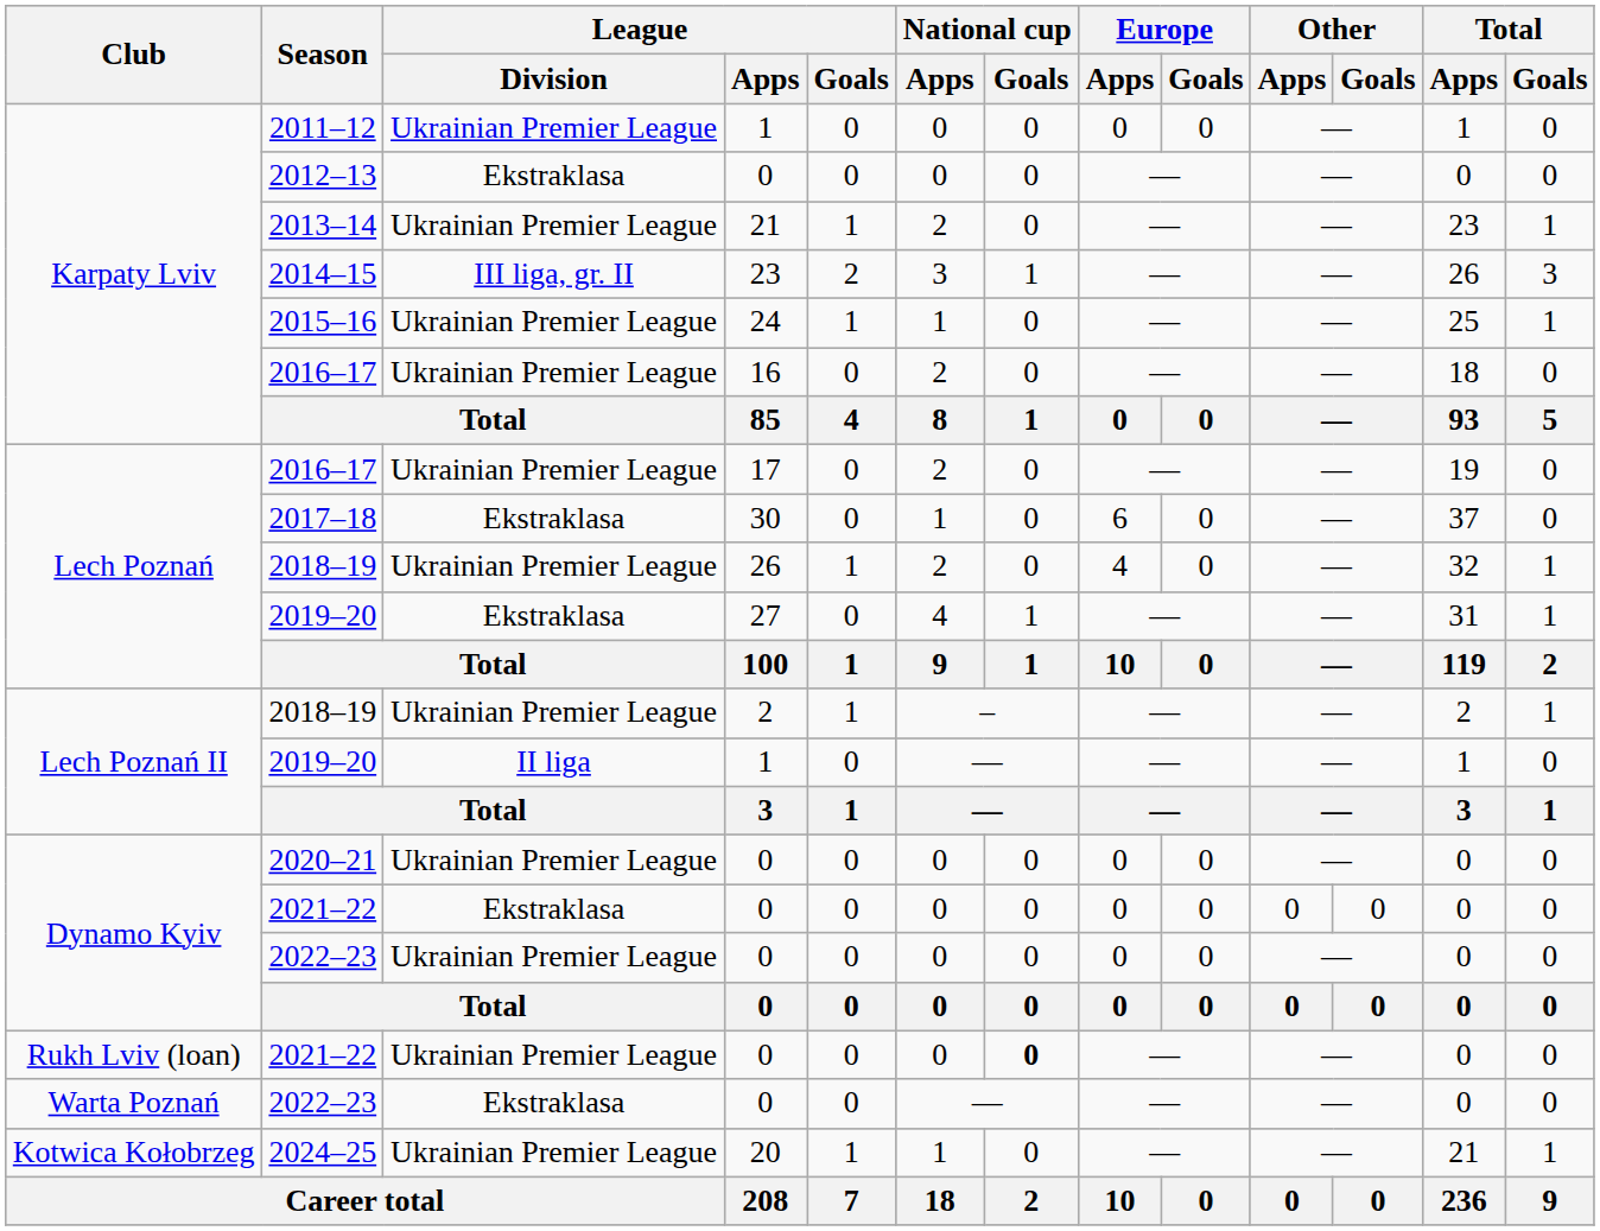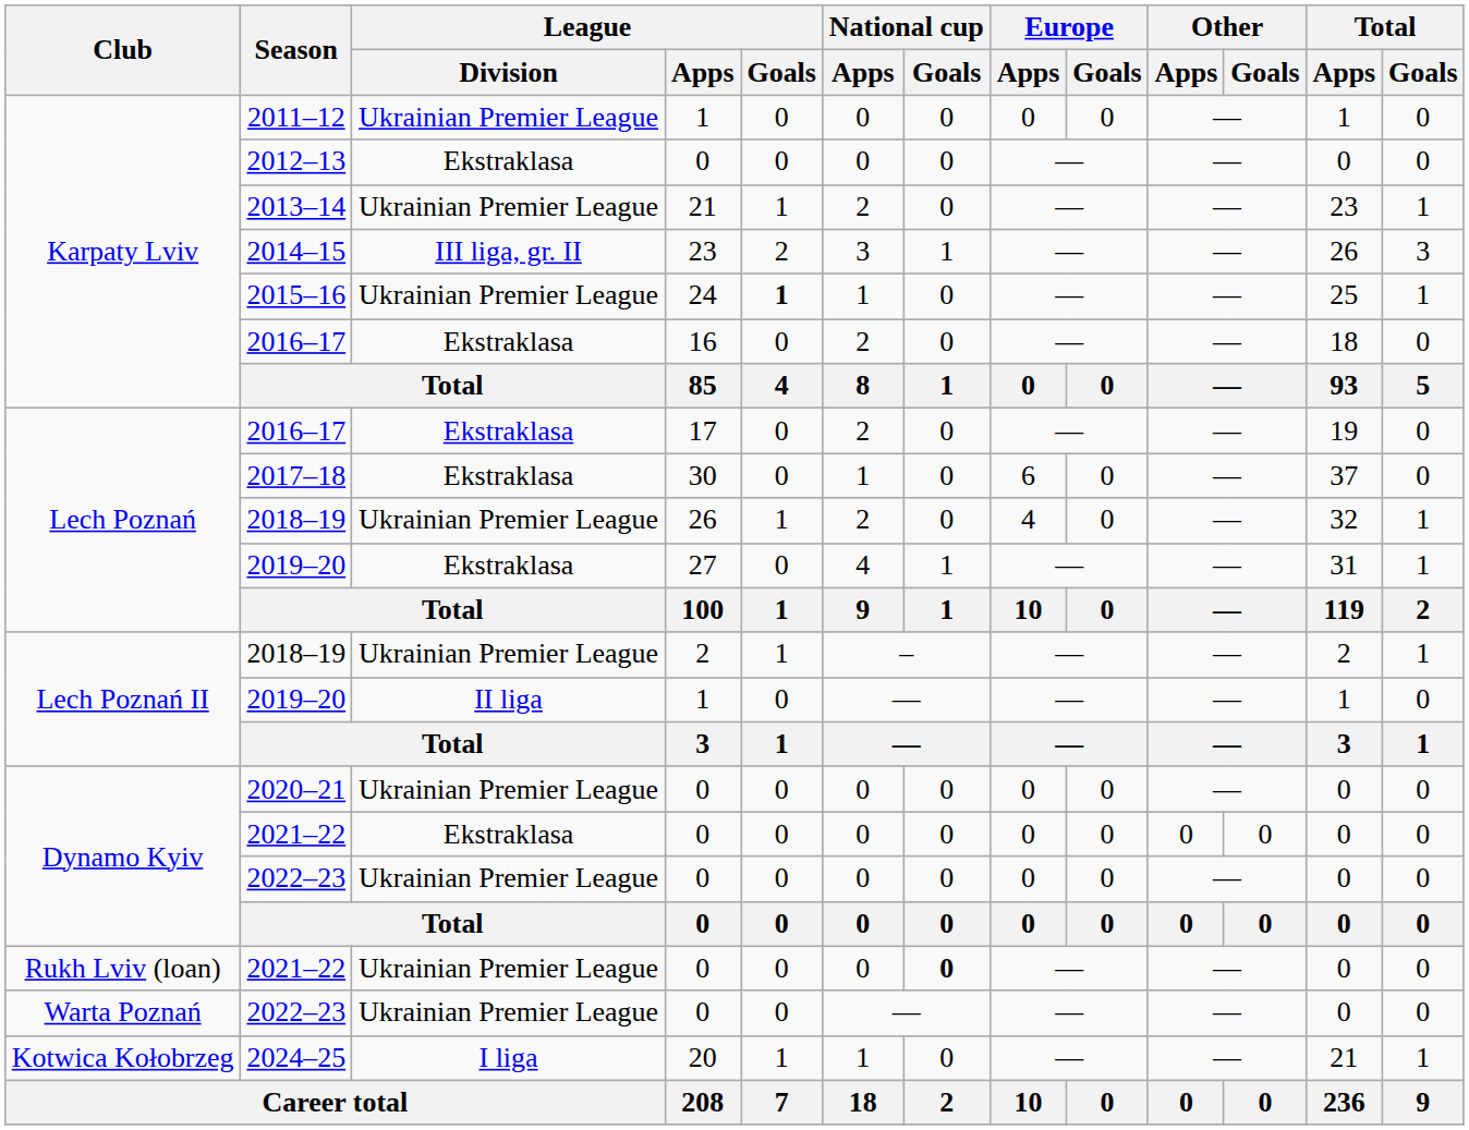2015–16 | League / Goals: normal -> bold
Karpaty Lviv / 2016–17 | League / Division: Ukrainian Premier League -> Ekstraklasa
Lech Poznań / 2016–17 | League / Division: Ukrainian Premier League -> Ekstraklasa
Warta Poznań / 2022–23 | League / Division: Ekstraklasa -> Ukrainian Premier League
2024–25 | League / Division: Ukrainian Premier League -> I liga
